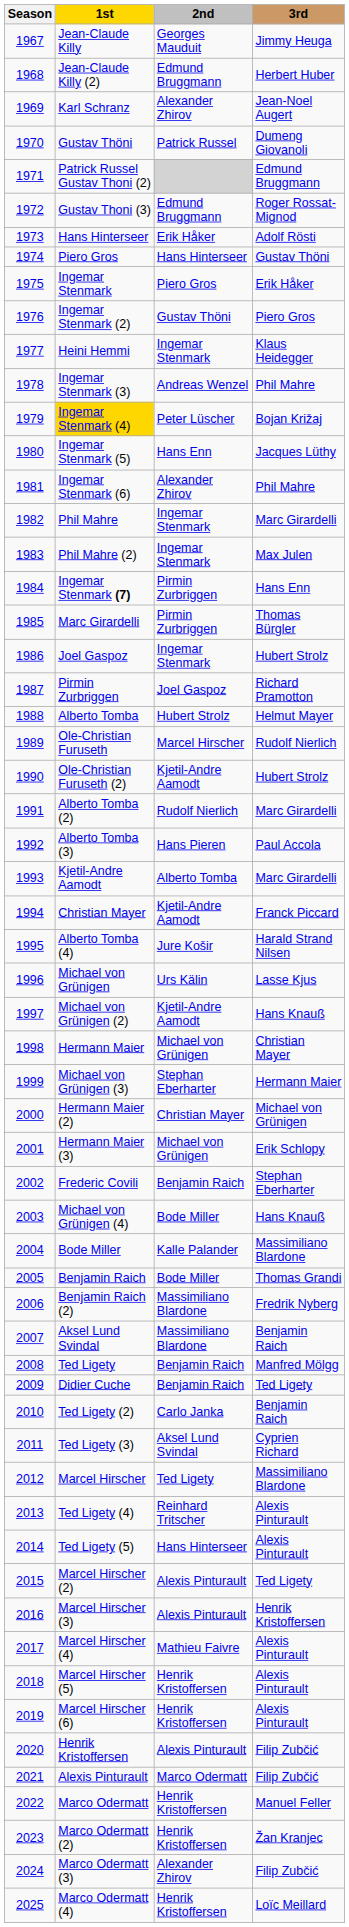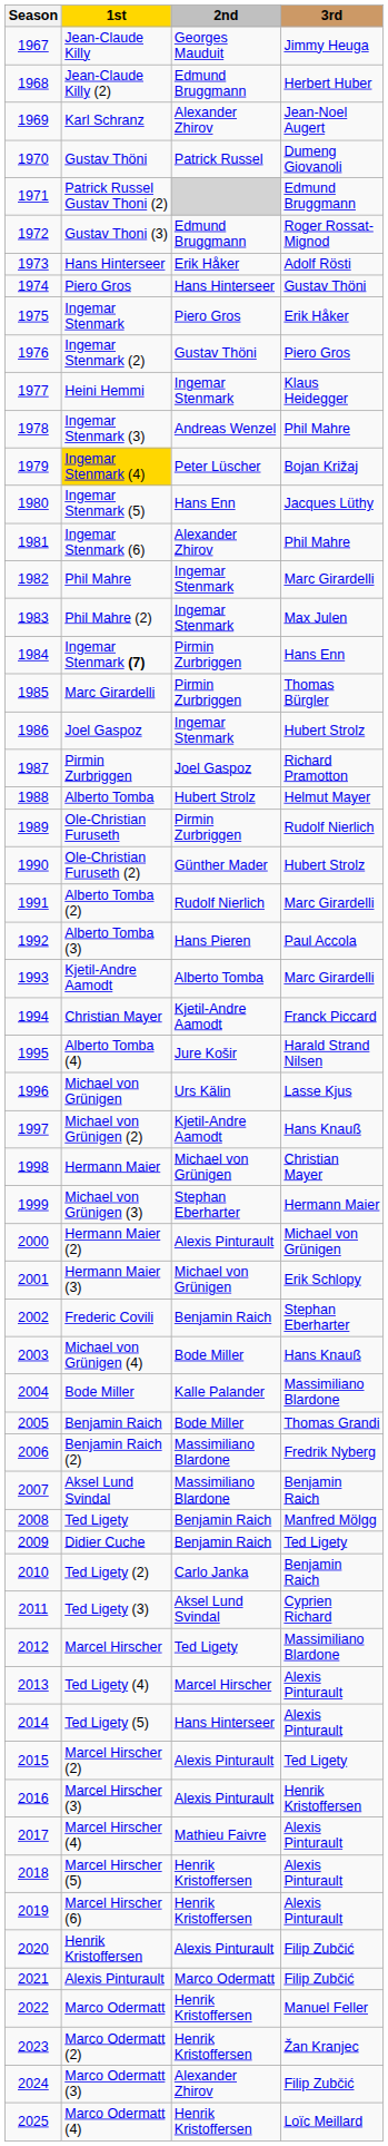Ole-Christian Furuseth | 2nd: Marcel Hirscher -> Pirmin Zurbriggen
Ole-Christian Furuseth (2) | 2nd: Kjetil-Andre Aamodt -> Günther Mader
Hermann Maier (2) | 2nd: Christian Mayer -> Alexis Pinturault
Ted Ligety (4) | 2nd: Reinhard Tritscher -> Marcel Hirscher
